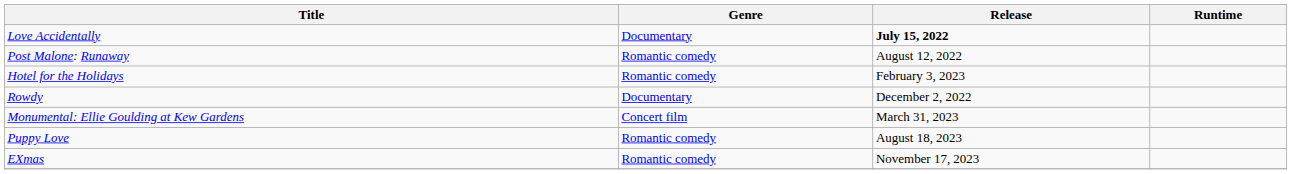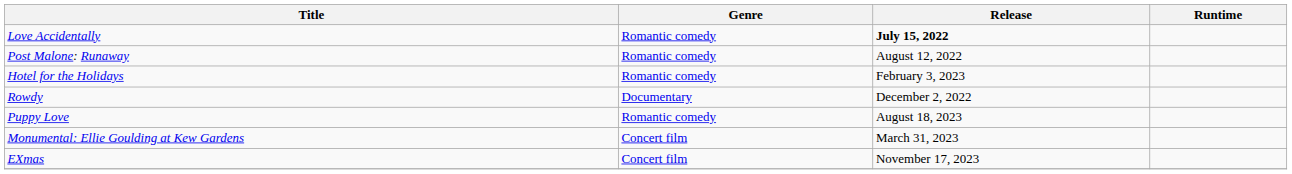Love Accidentally | Genre: Documentary -> Romantic comedy
rows swapped: Monumental: Ellie Goulding at Kew Gardens <-> Puppy Love
EXmas | Genre: Romantic comedy -> Concert film
